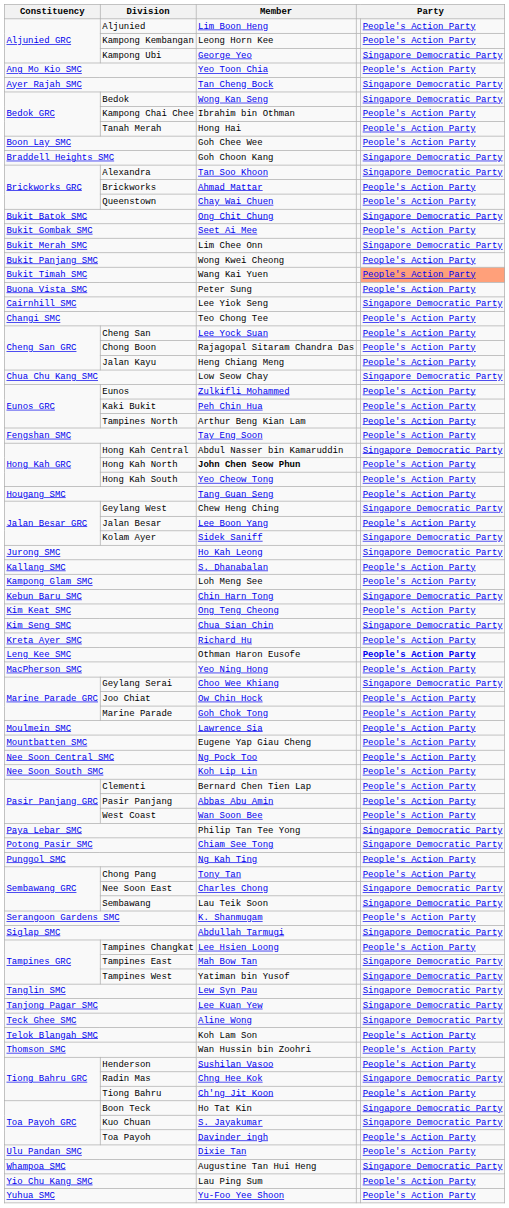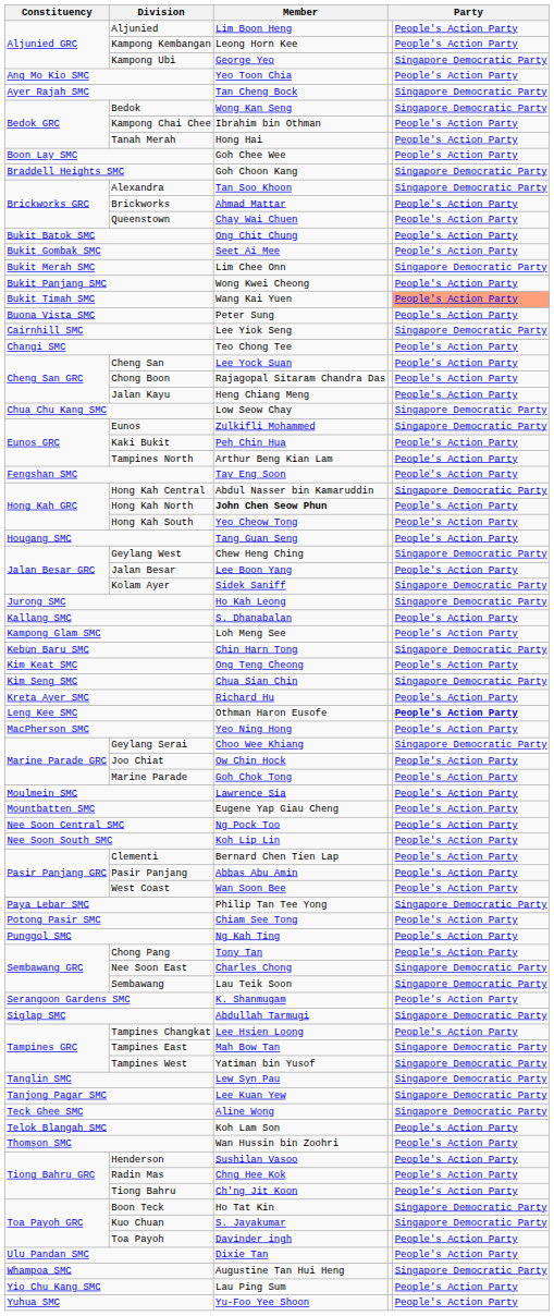Bukit Batok SMC | column 5: Singapore Democratic Party -> People's Action Party
Eunos | column 5: People's Action Party -> Singapore Democratic Party
Potong Pasir SMC | column 5: Singapore Democratic Party -> People's Action Party
Radin Mas | column 5: Singapore Democratic Party -> People's Action Party
